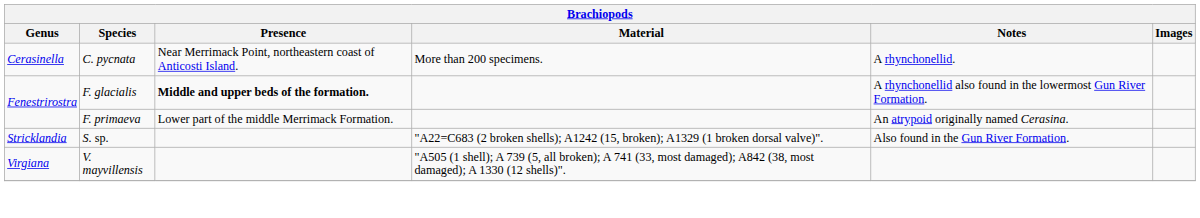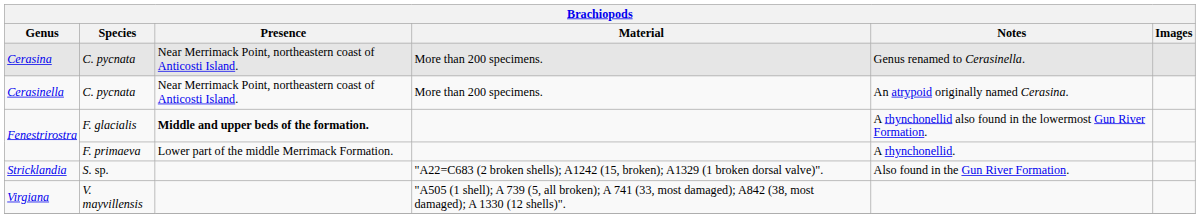+ row: Cerasina | C. pycnata | Near Merrimack Point, northeastern coast of Anticosti Island. | More than 200 specimens. | Genus renamed to Cerasinella.
Cerasinella | Notes: A rhynchonellid. -> An atrypoid originally named Cerasina.
Fenestrirostra / F. primaeva | Notes: An atrypoid originally named Cerasina. -> A rhynchonellid.
